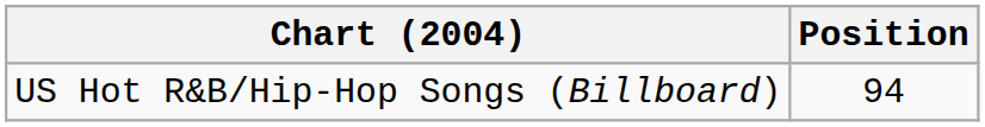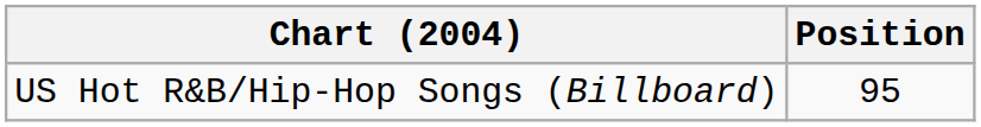US Hot R&B/Hip-Hop Songs (Billboard) | Position: 94 -> 95
